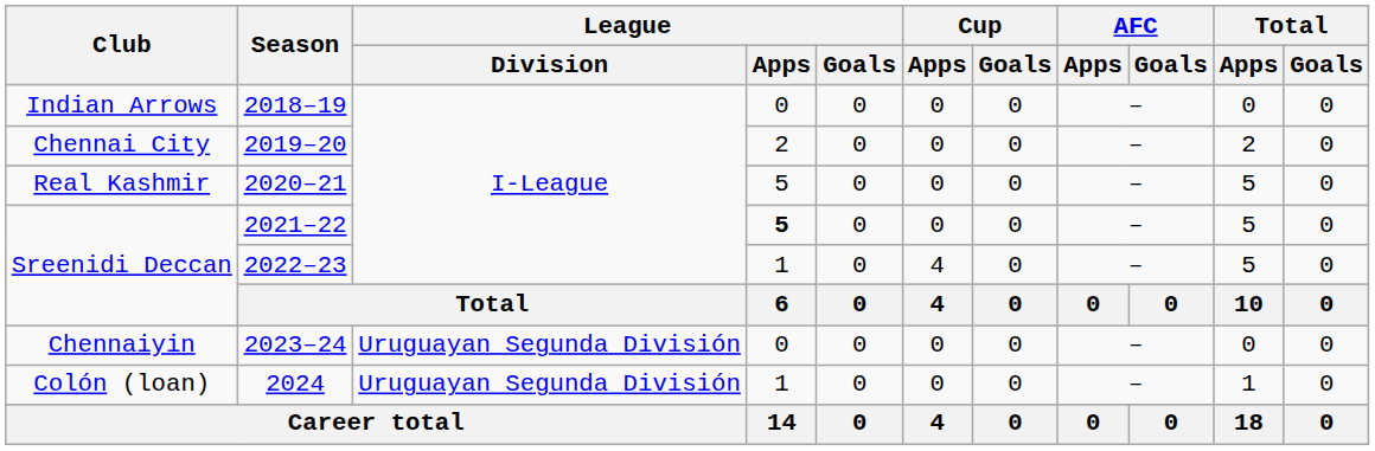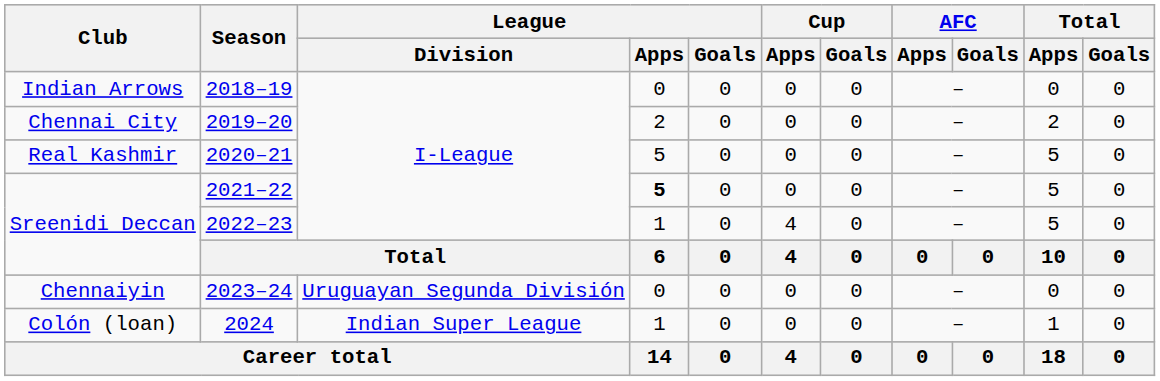2024 | League / Division: Uruguayan Segunda División -> Indian Super League
